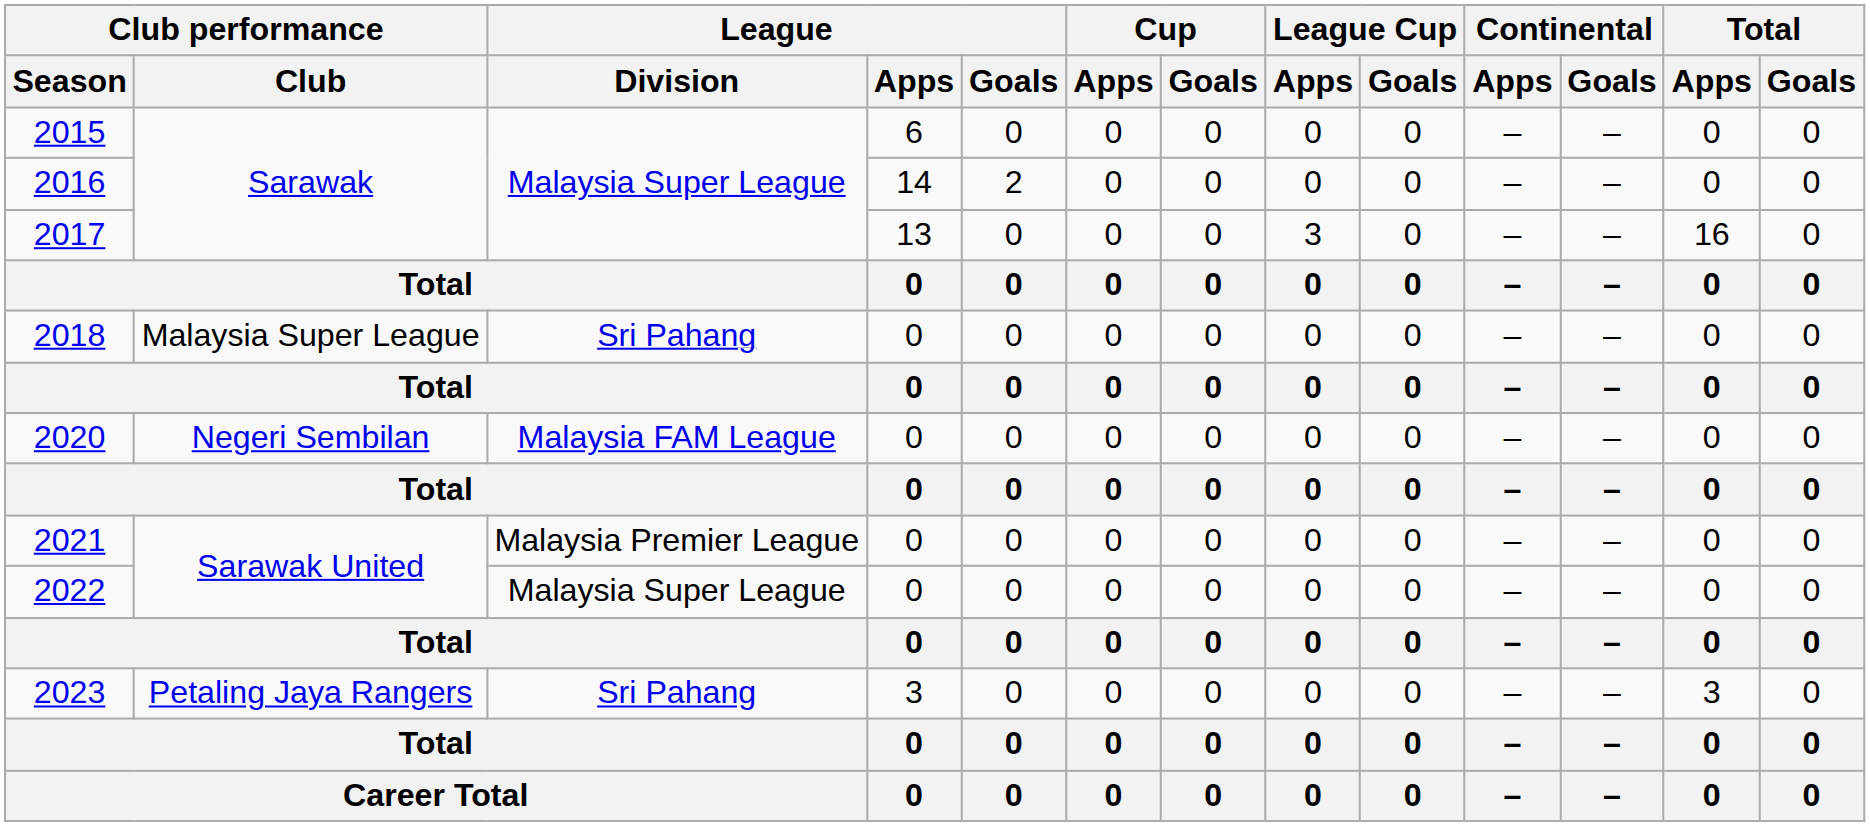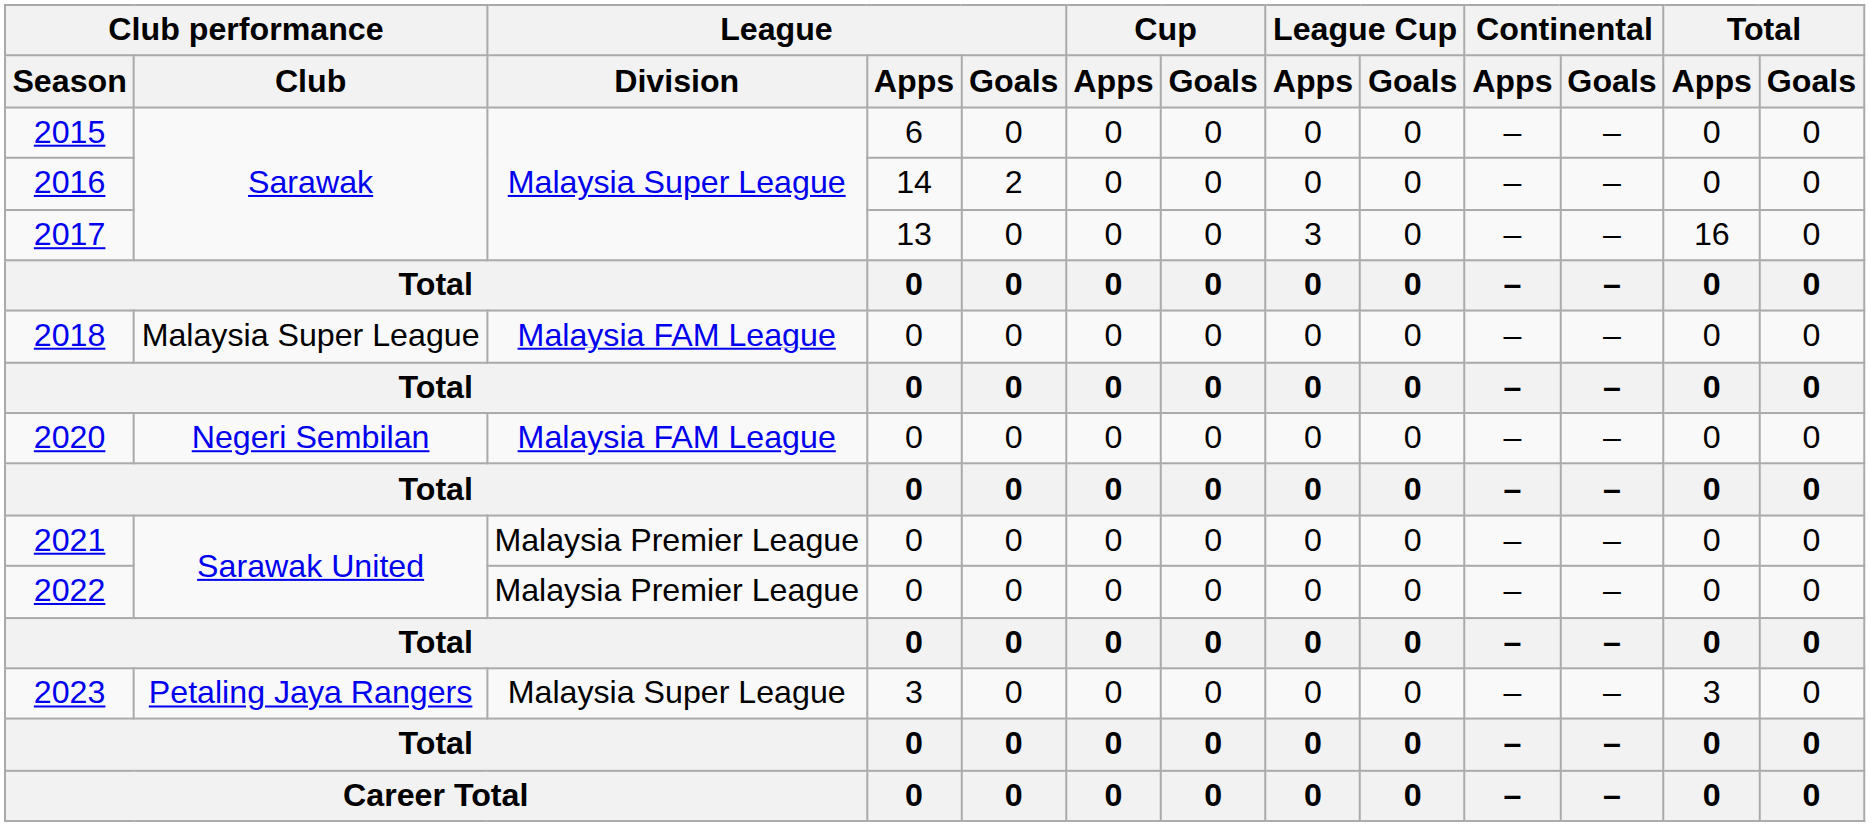2018 | League / Division: Sri Pahang -> Malaysia FAM League
2022 | League / Division: Malaysia Super League -> Malaysia Premier League
2023 | League / Division: Sri Pahang -> Malaysia Super League
